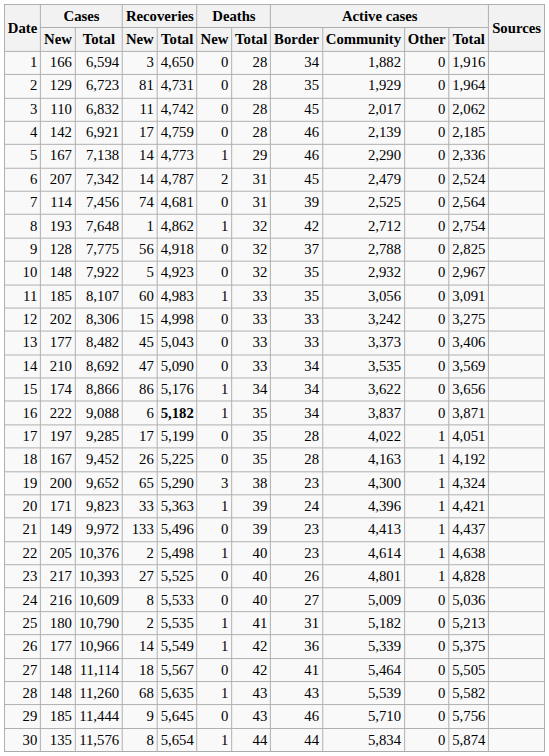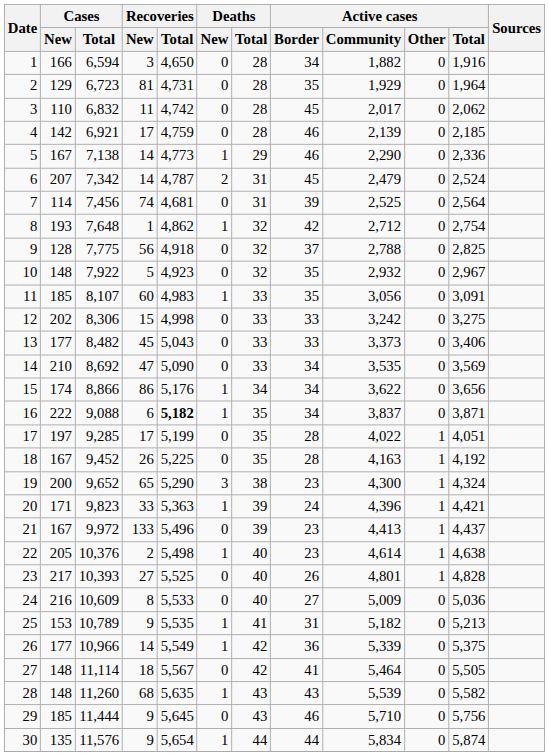21 | Cases / New: 149 -> 167
25 | Cases / New: 180 -> 153
25 | Cases / Total: 10,790 -> 10,789
25 | Recoveries / New: 2 -> 9
30 | Recoveries / New: 8 -> 9
